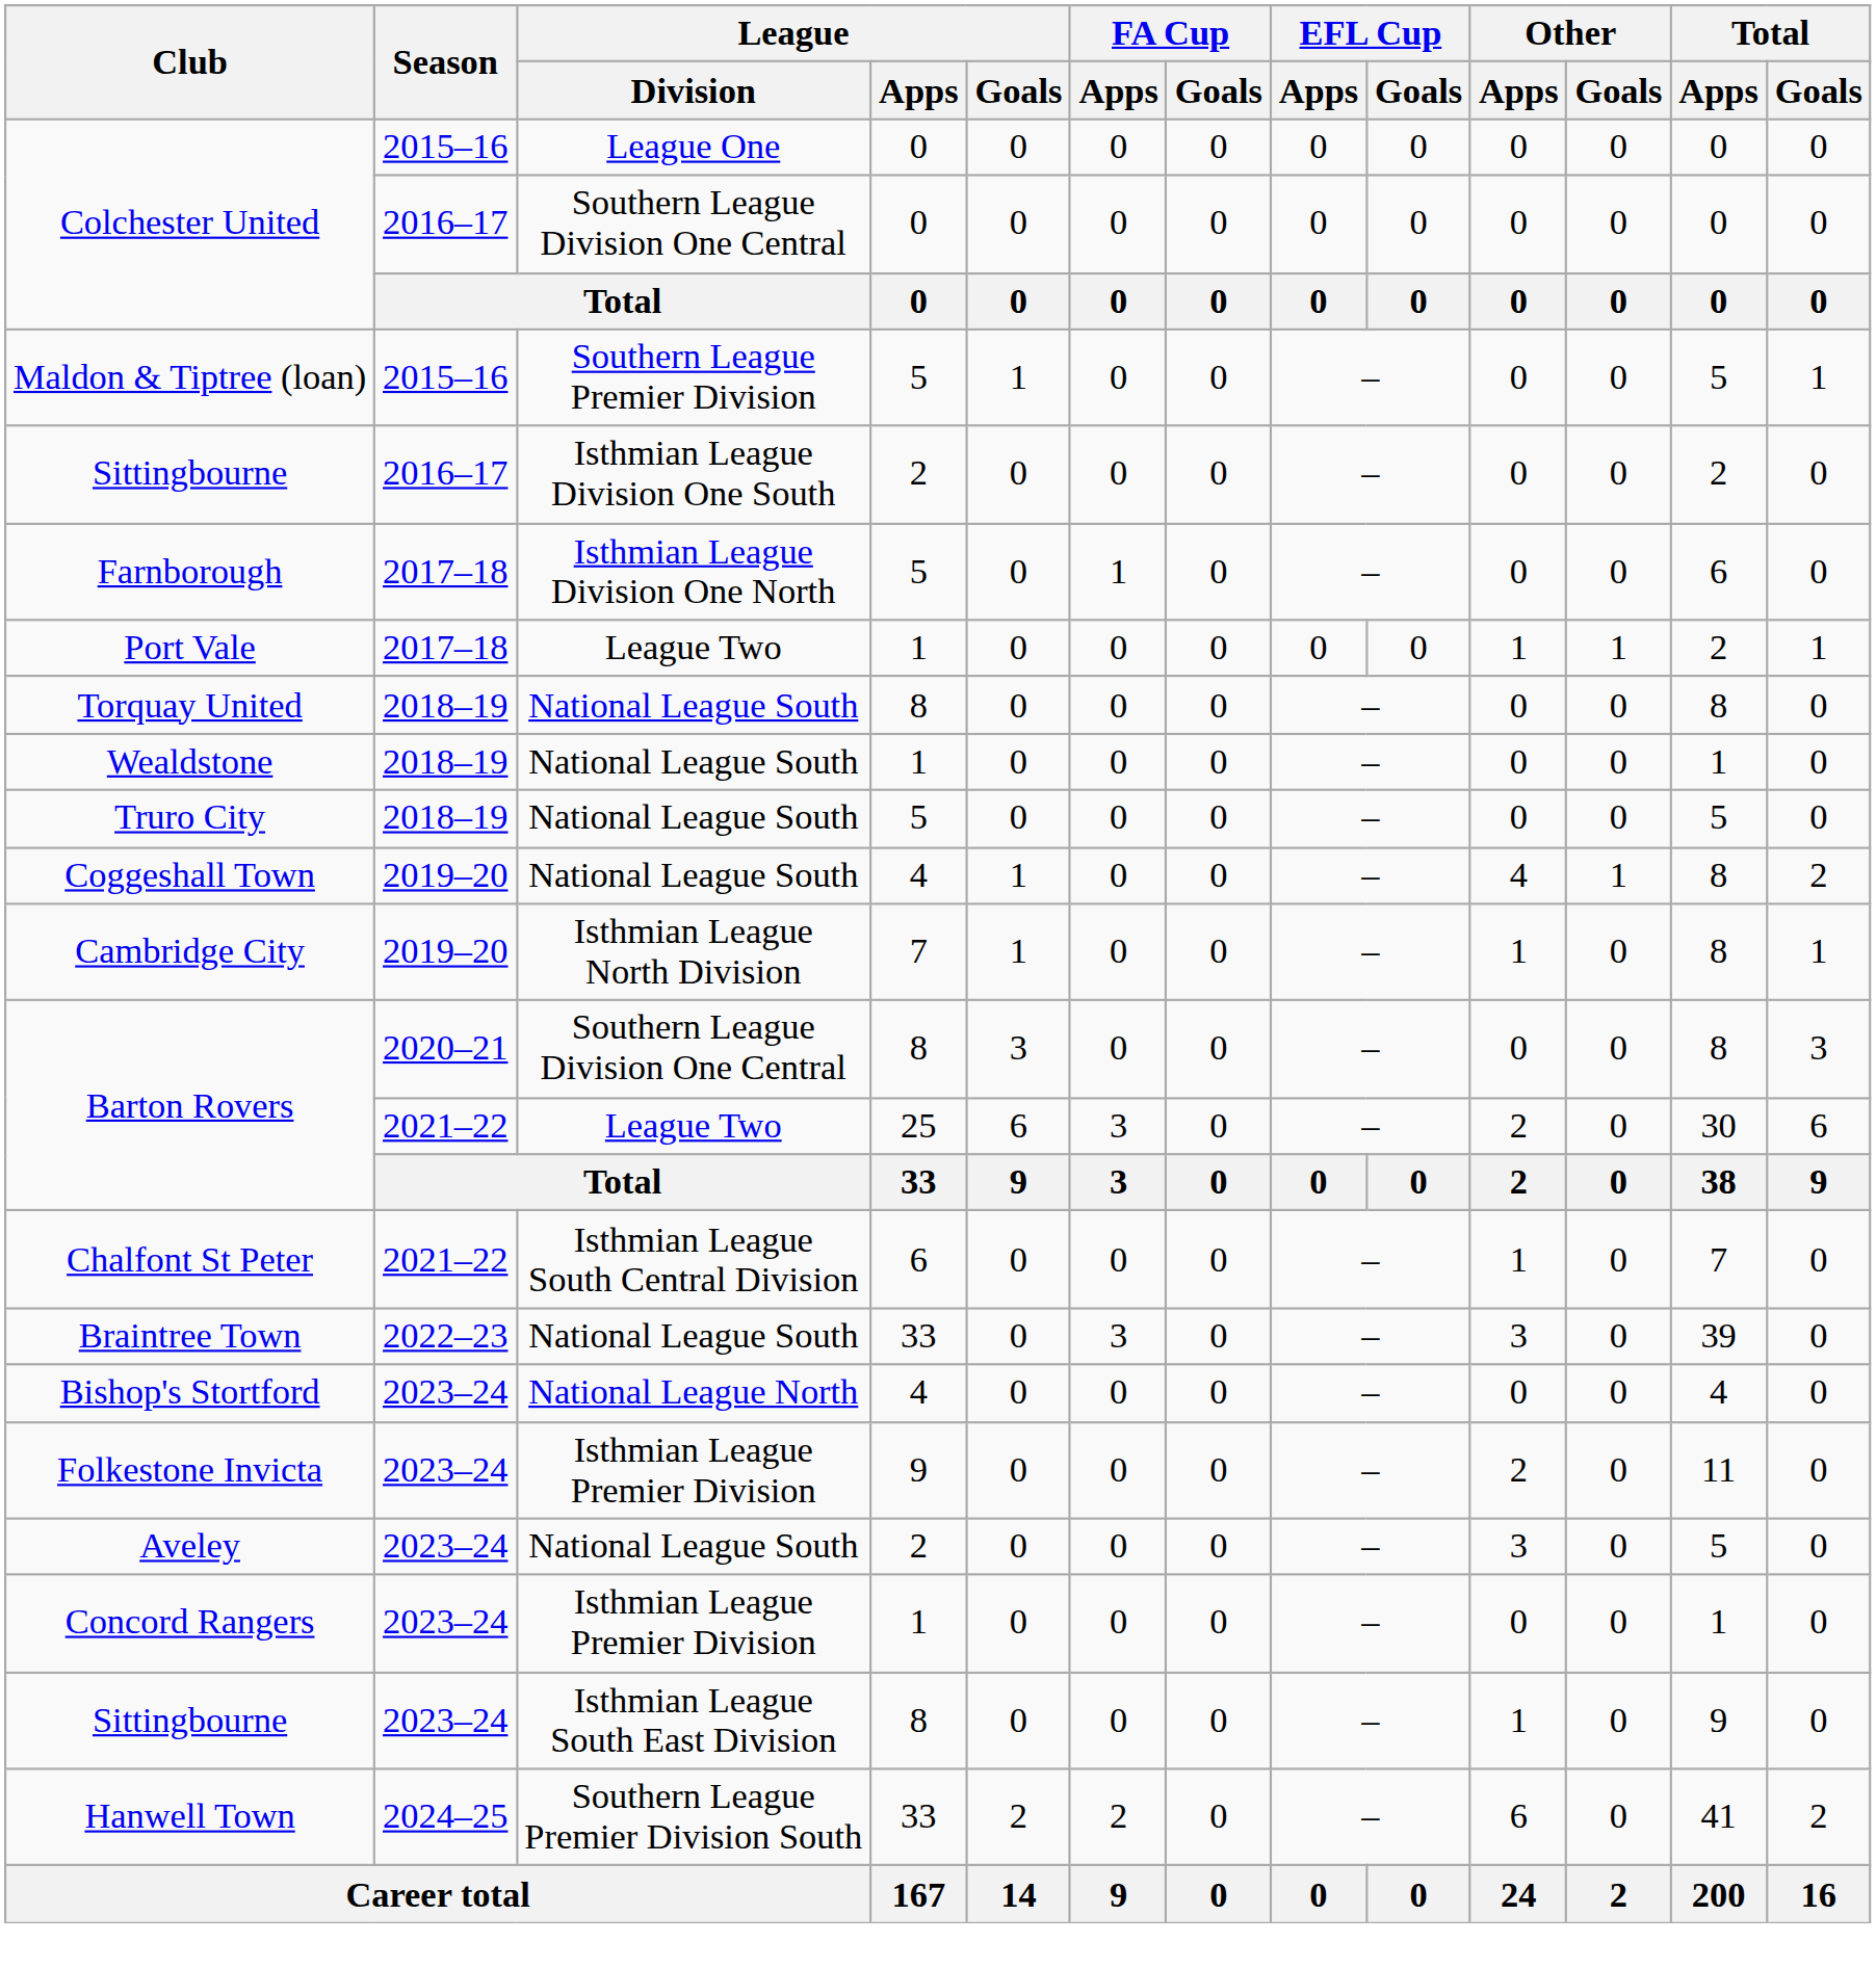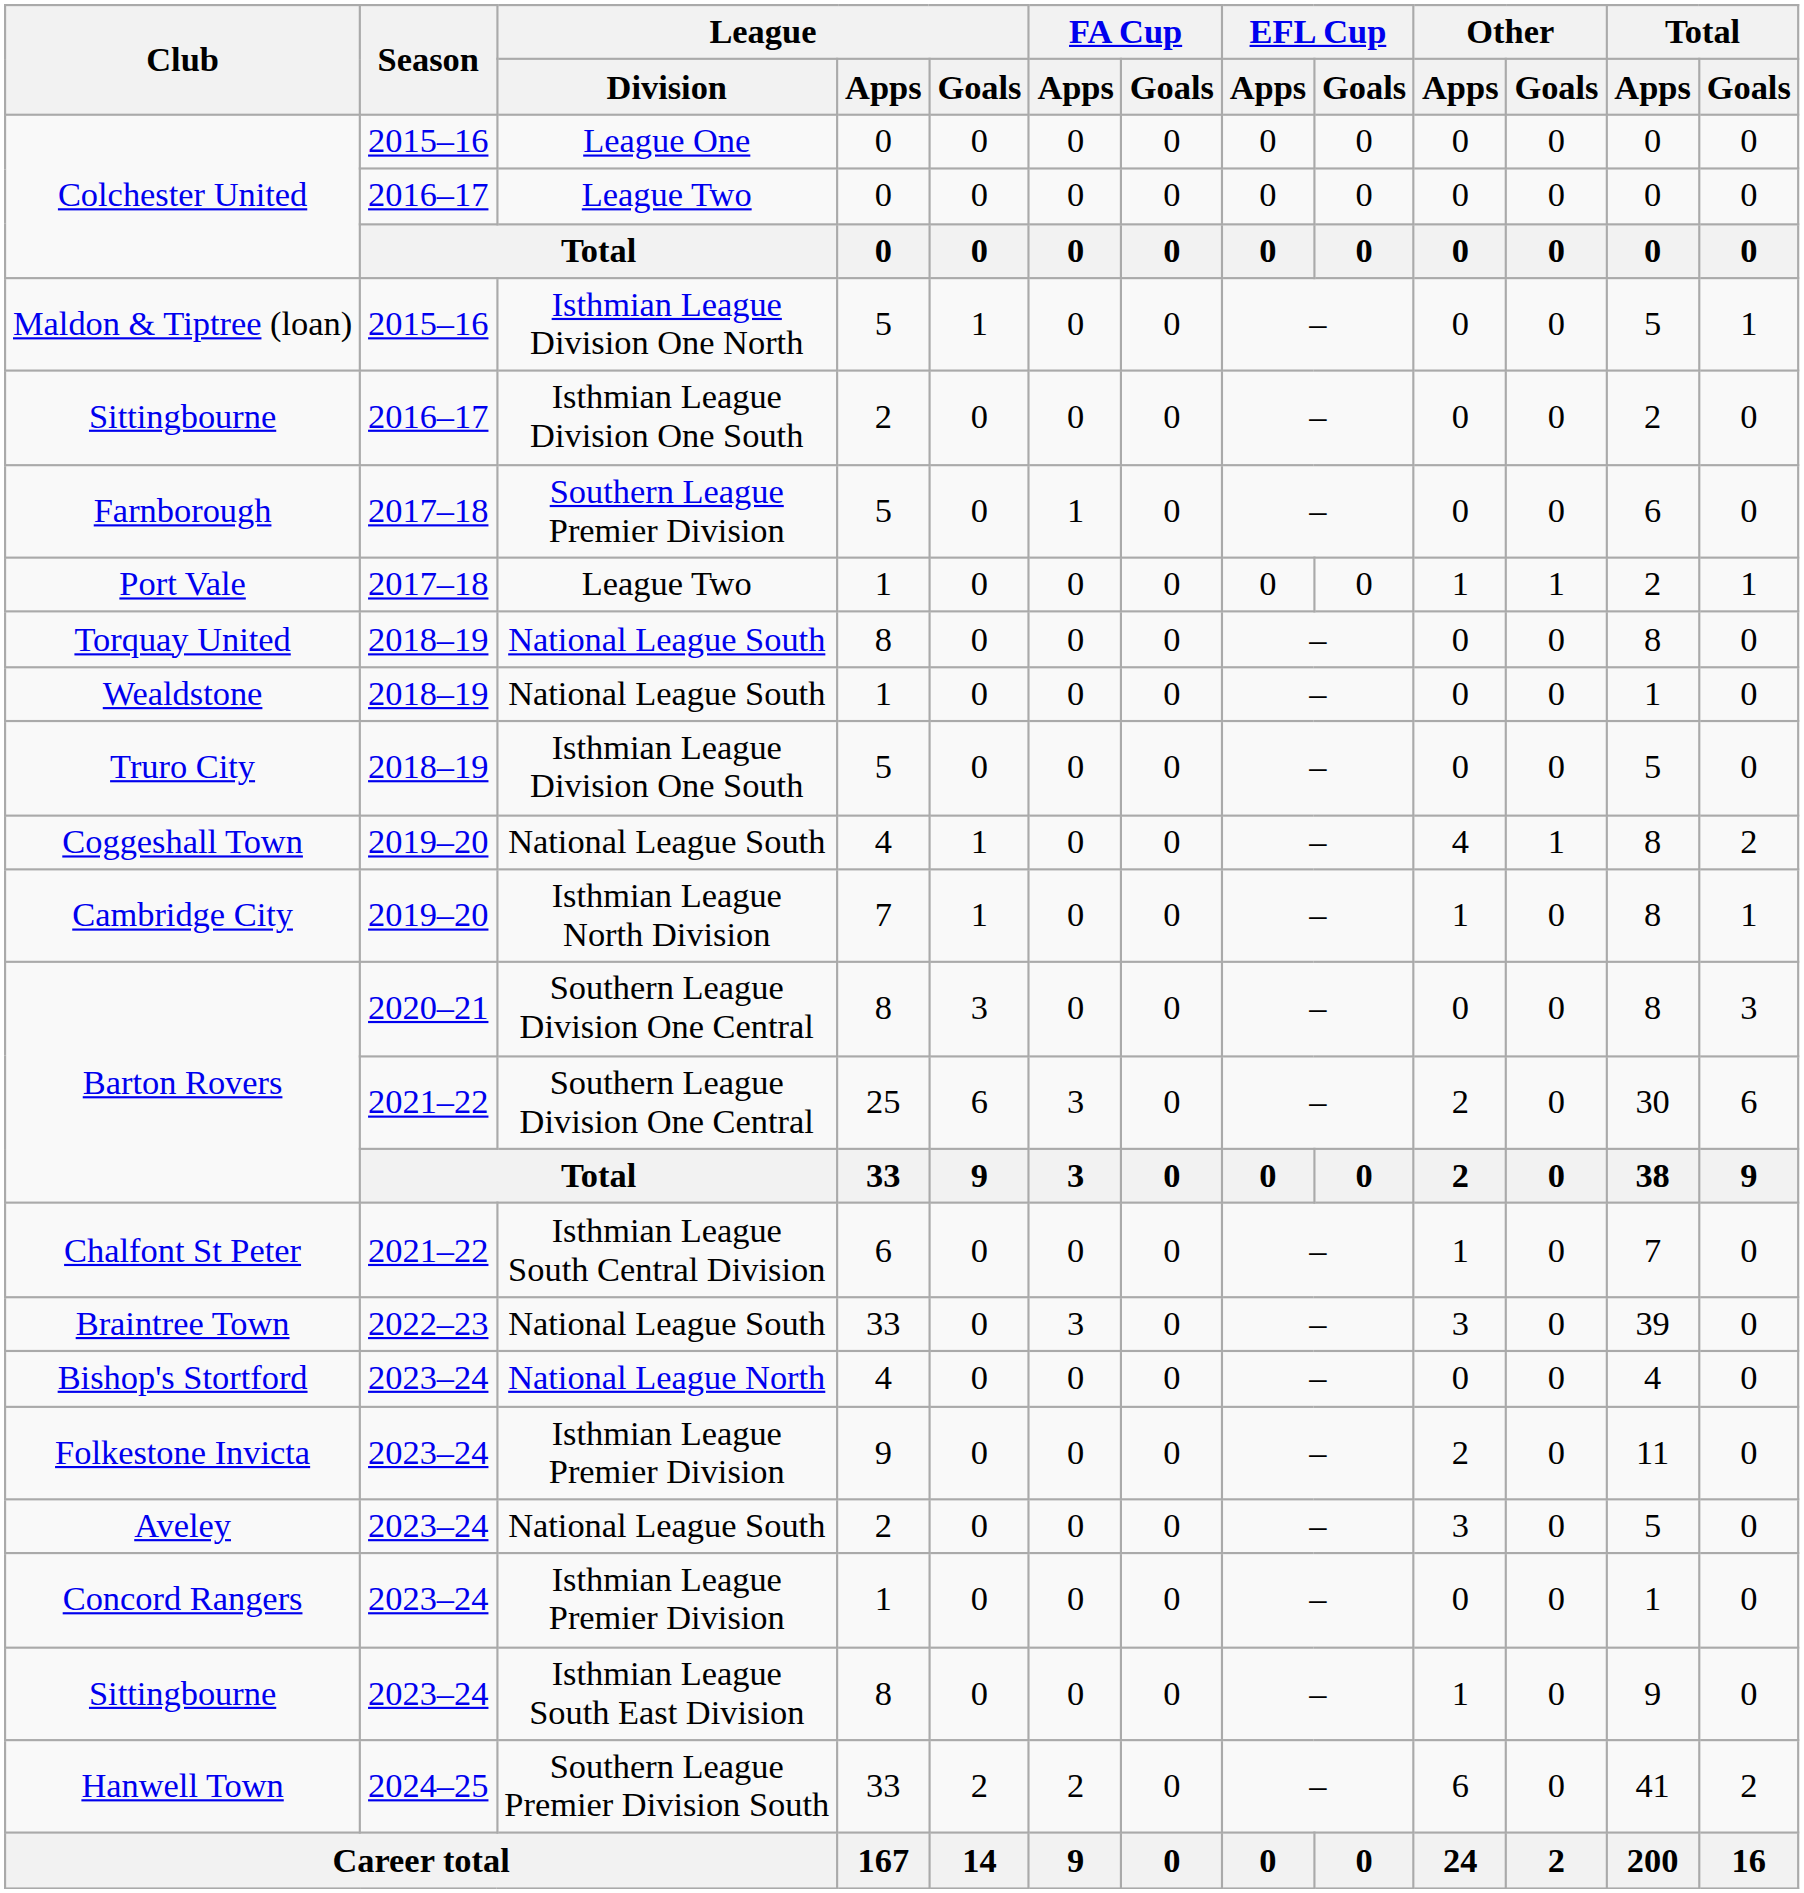Colchester United / 2016–17 | League / Division: Southern League Division One Central -> League Two
Maldon & Tiptree (loan) | League / Division: Southern League Premier Division -> Isthmian League Division One North
Farnborough | League / Division: Isthmian League Division One North -> Southern League Premier Division
Truro City | League / Division: National League South -> Isthmian League Division One South
Barton Rovers / 2021–22 | League / Division: League Two -> Southern League Division One Central
